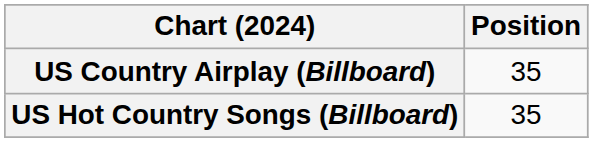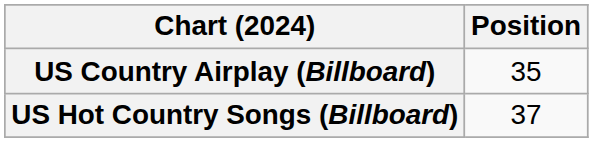US Hot Country Songs (Billboard) | Position: 35 -> 37
